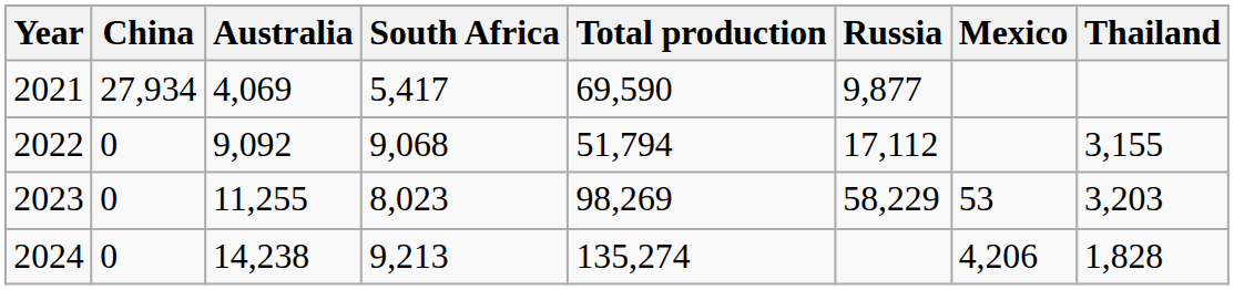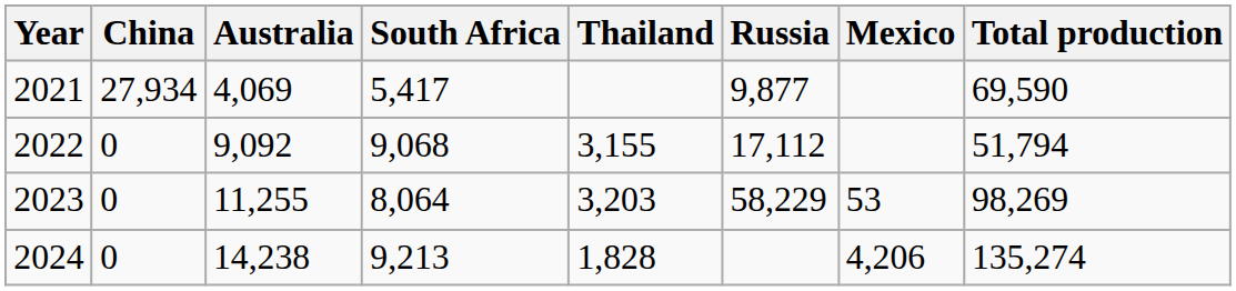columns swapped: Thailand <-> Total production
2023 | South Africa: 8,023 -> 8,064
